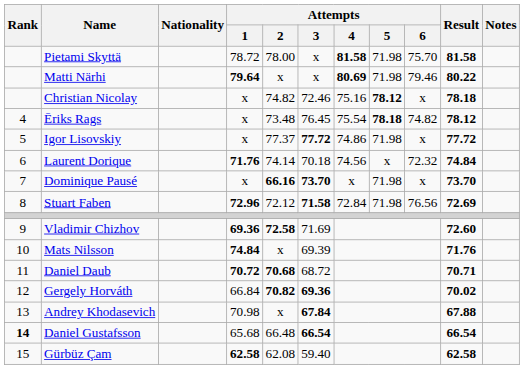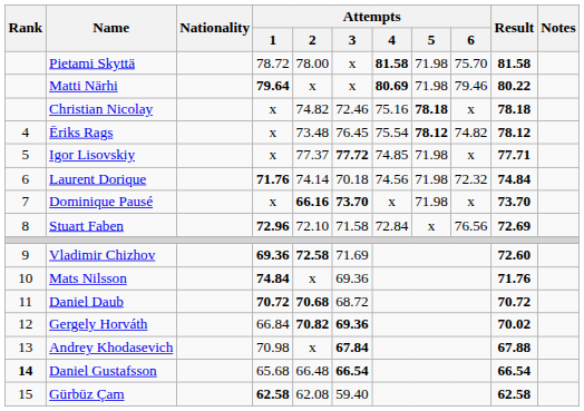Christian Nicolay | Attempts / 5: 78.12 -> 78.18
Ēriks Rags | Attempts / 5: 78.18 -> 78.12
Igor Lisovskiy | Attempts / 4: 74.86 -> 74.85
Igor Lisovskiy | Result: 77.72 -> 77.71
Laurent Dorique | Attempts / 5: x -> 71.98
Stuart Faben | Attempts / 2: 72.12 -> 72.10
Stuart Faben | Attempts / 3: bold -> normal
Stuart Faben | Attempts / 5: 71.98 -> x
Mats Nilsson | Attempts / 3: 69.39 -> 69.36
Daniel Daub | Result: 70.71 -> 70.72
